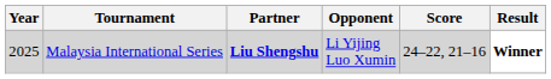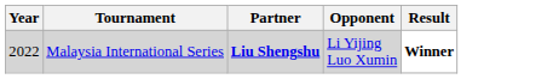- column: Score | 24–22, 21–16
Malaysia International Series | Year: 2025 -> 2022
